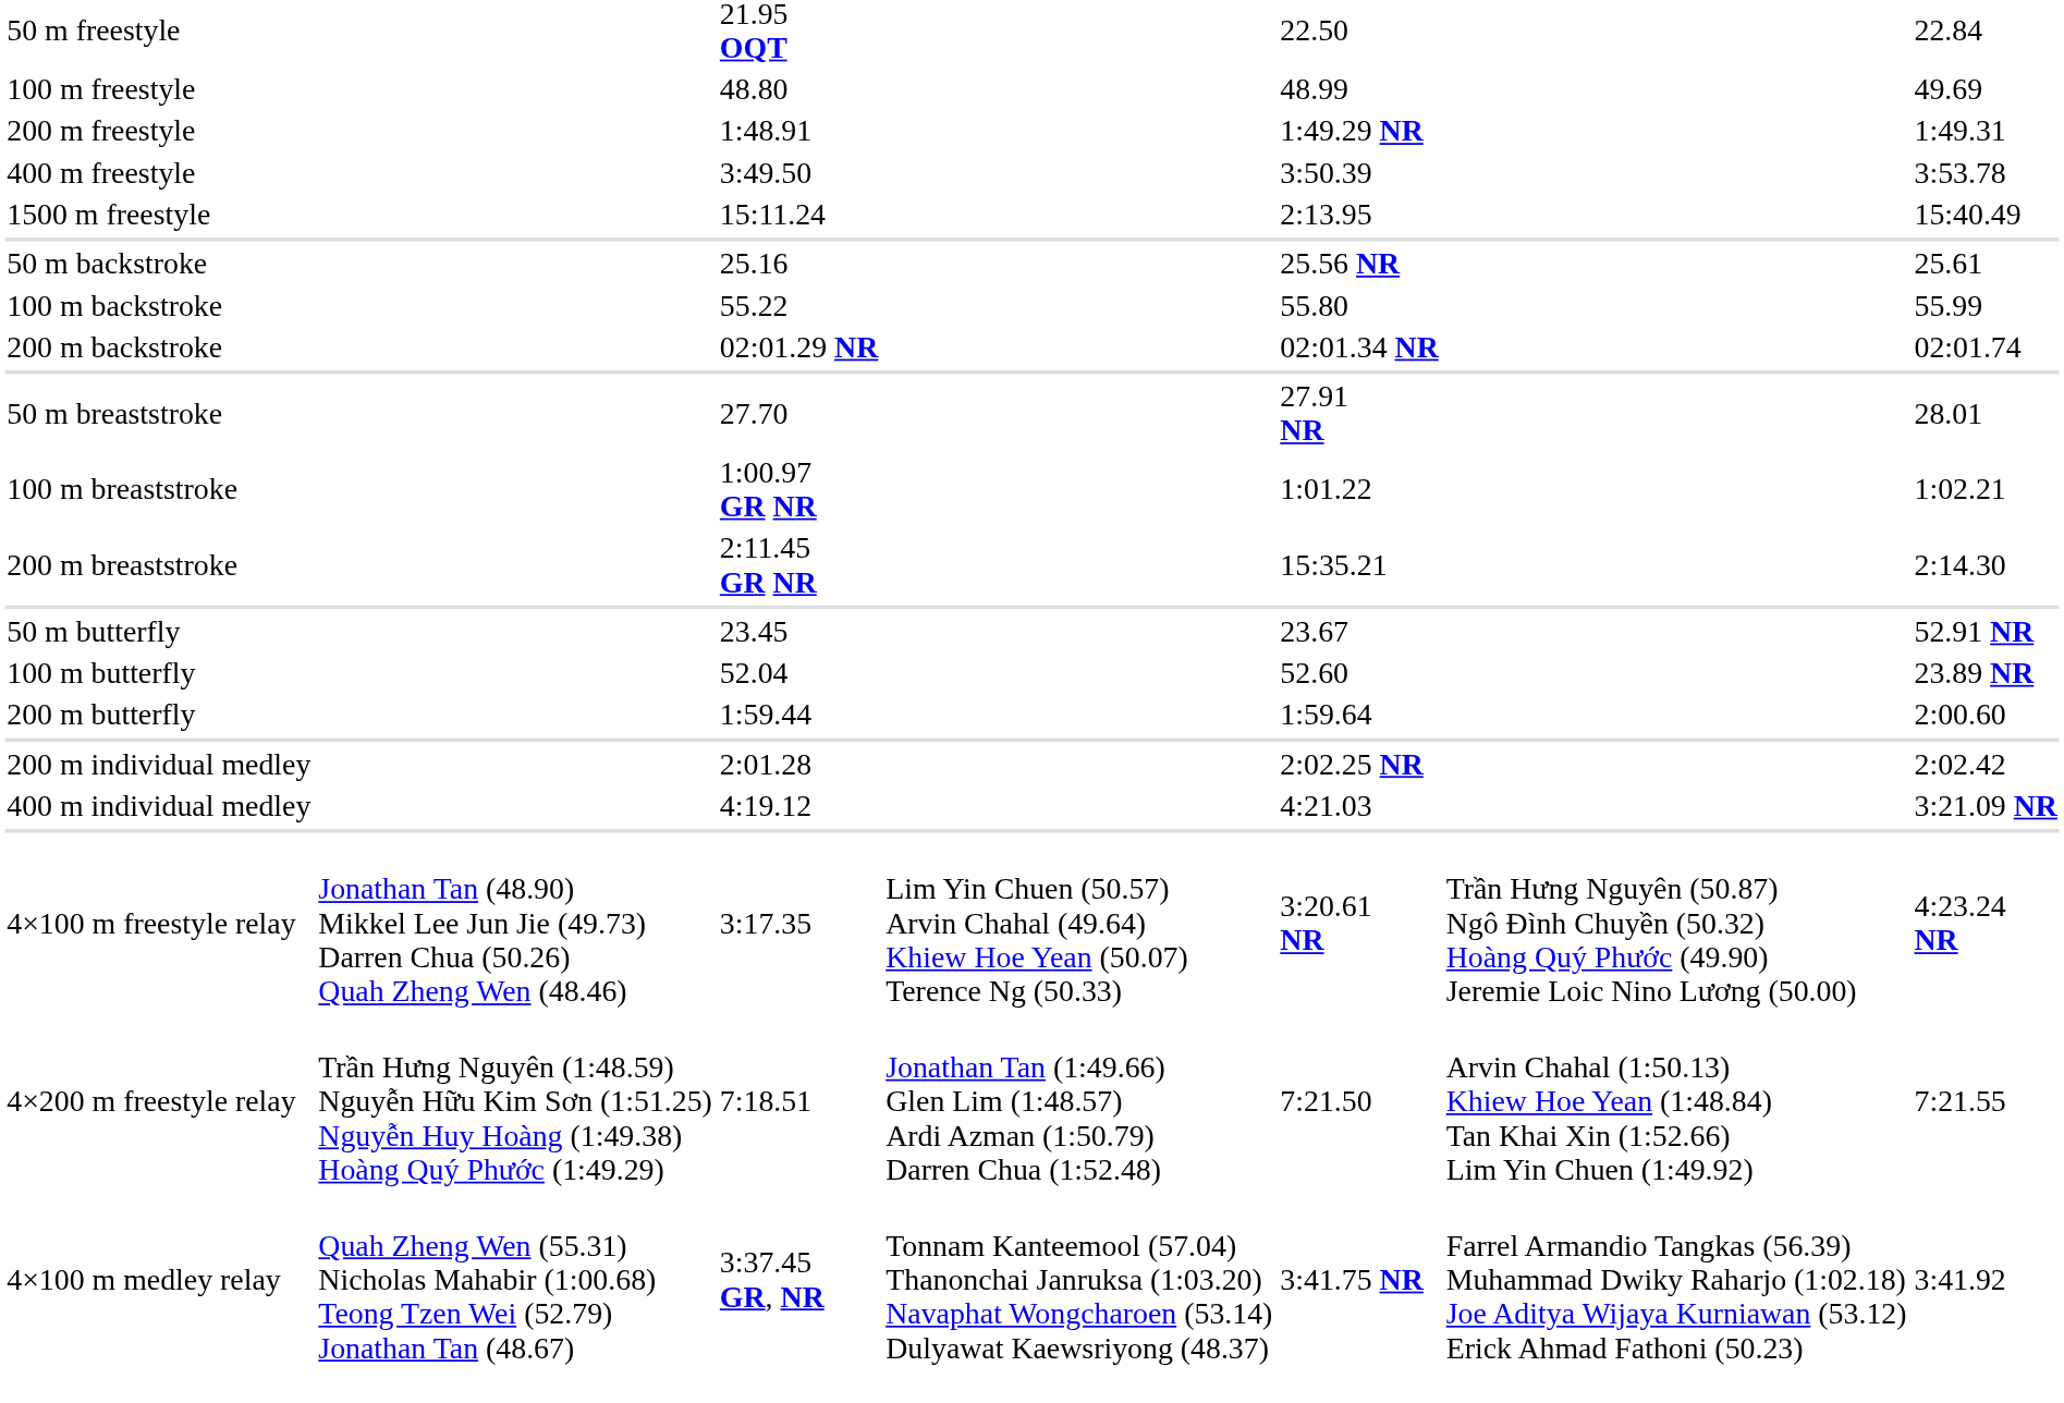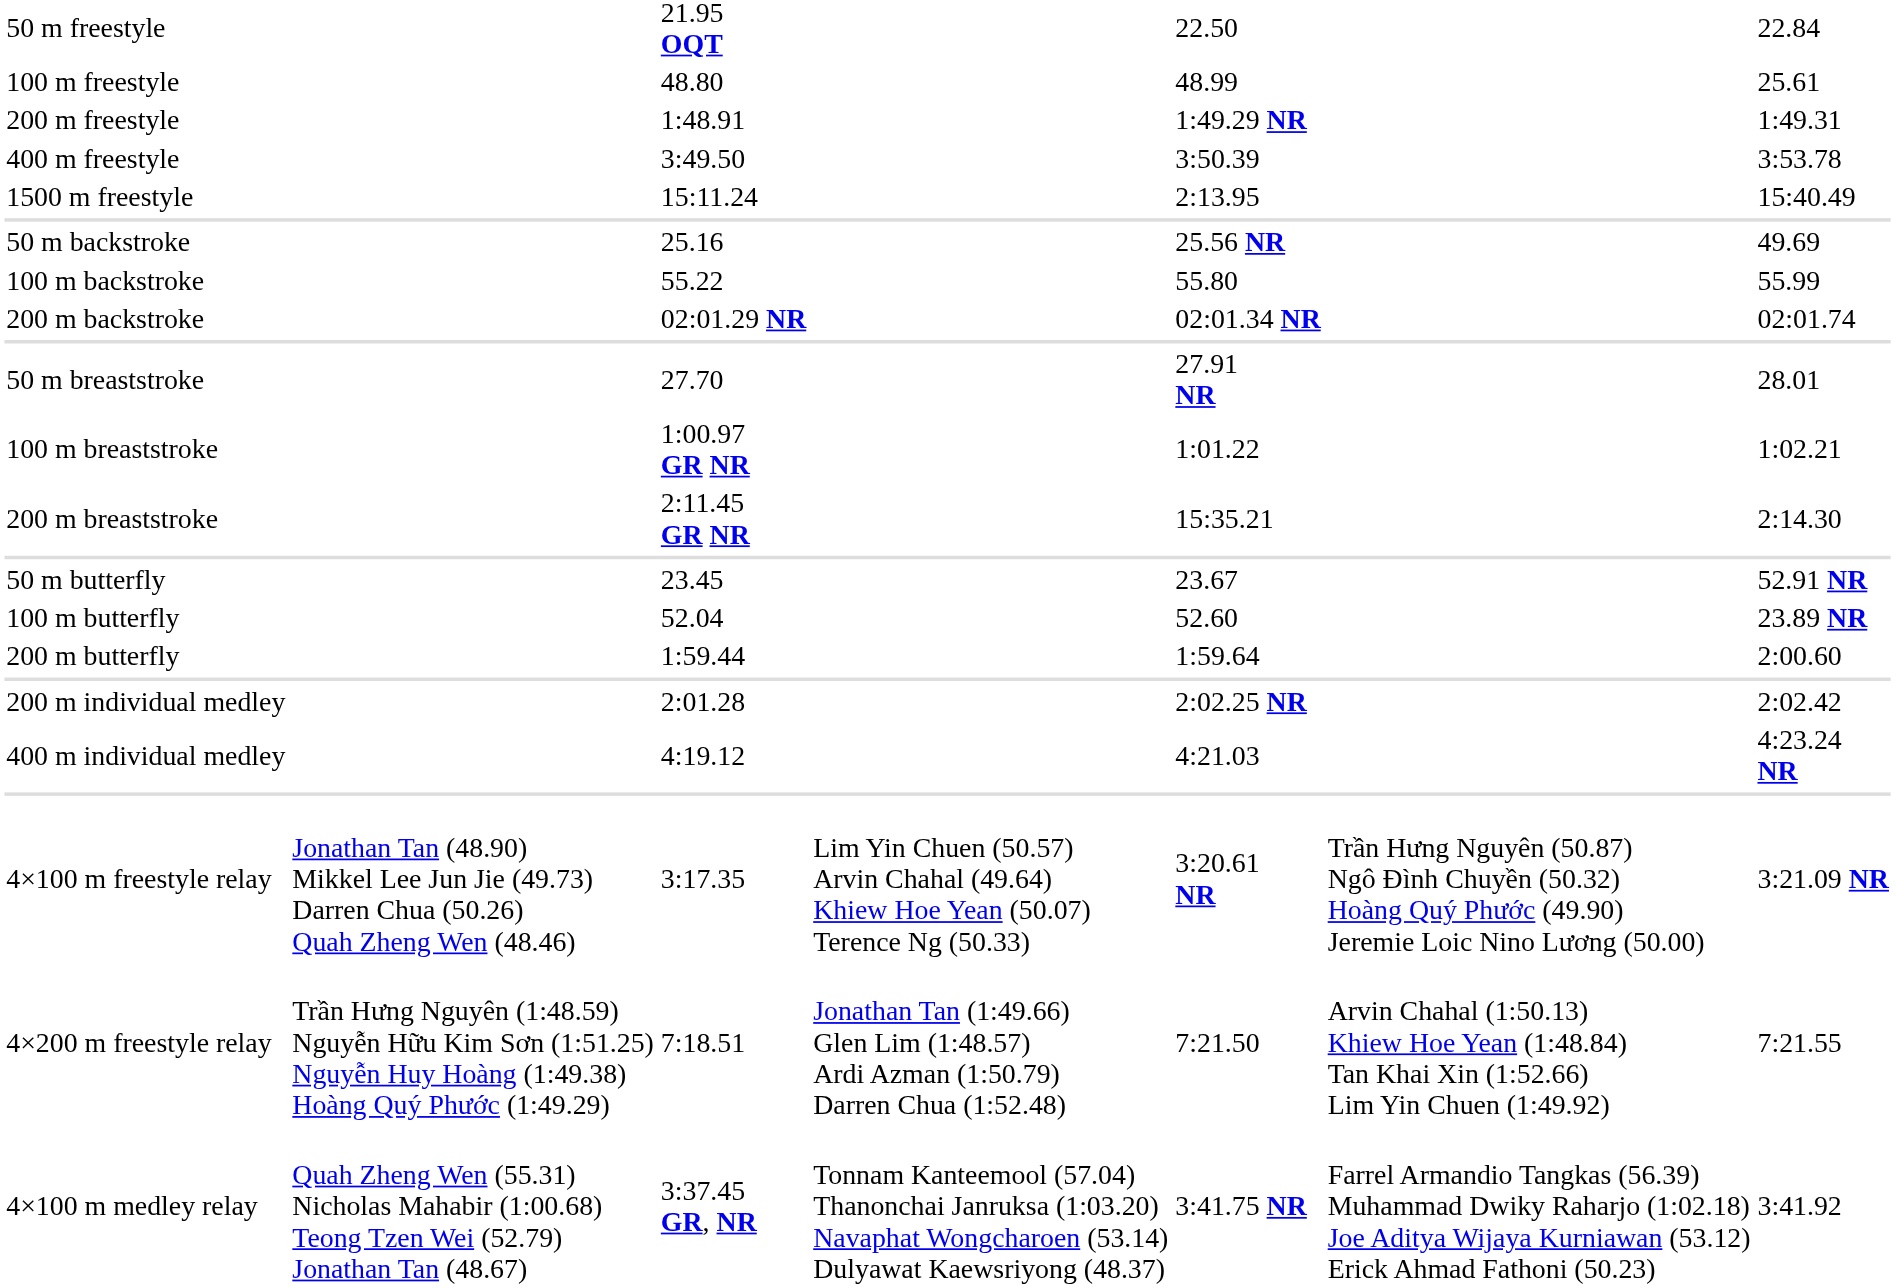100 m freestyle | column 7: 49.69 -> 25.61
50 m backstroke | column 7: 25.61 -> 49.69
400 m individual medley | column 7: 3:21.09 NR -> 4:23.24 NR
4×100 m freestyle relay | column 7: 4:23.24 NR -> 3:21.09 NR
